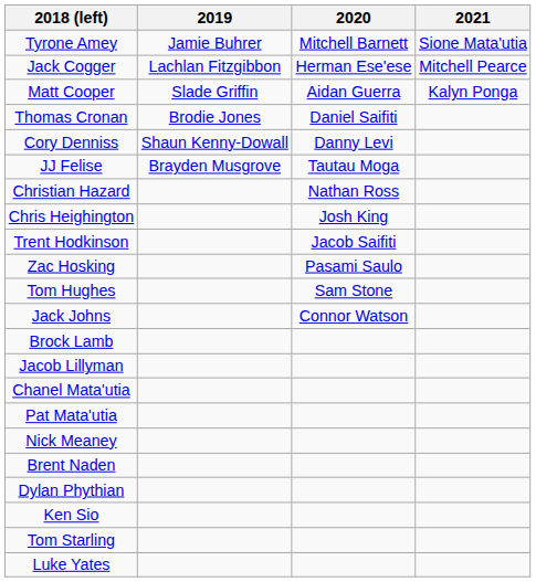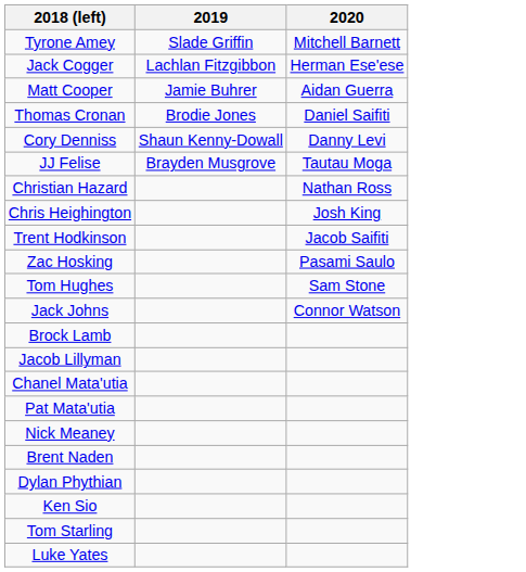- column: 2021 | Sione Mata'utia | Mitchell Pearce | Kalyn Ponga
Tyrone Amey | 2019: Jamie Buhrer -> Slade Griffin
Matt Cooper | 2019: Slade Griffin -> Jamie Buhrer
